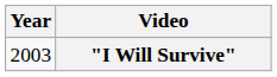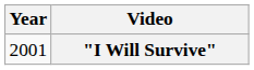"I Will Survive" | Year: 2003 -> 2001
